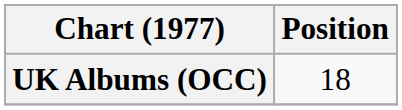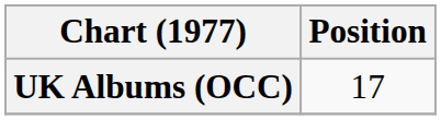UK Albums (OCC) | Position: 18 -> 17
